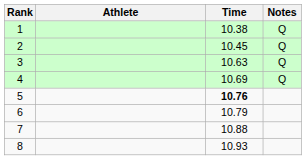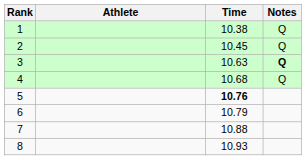3 | Notes: normal -> bold
4 | Time: 10.69 -> 10.68
